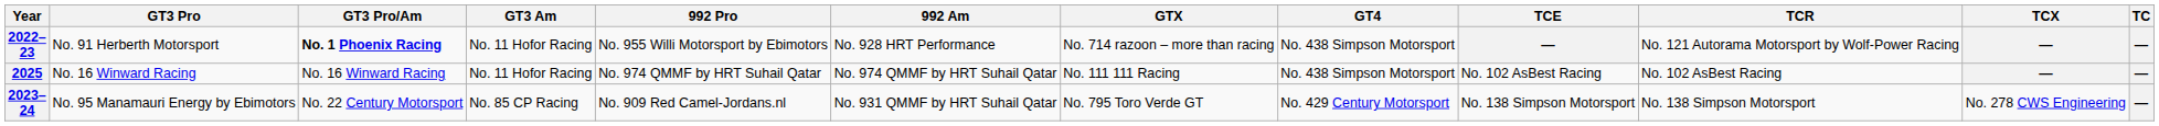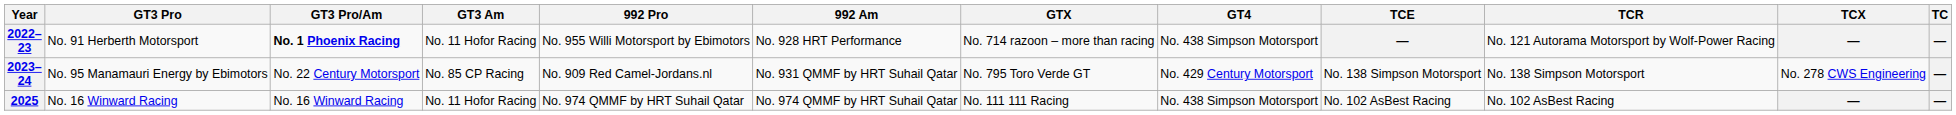rows swapped: 2023–24 <-> 2025
